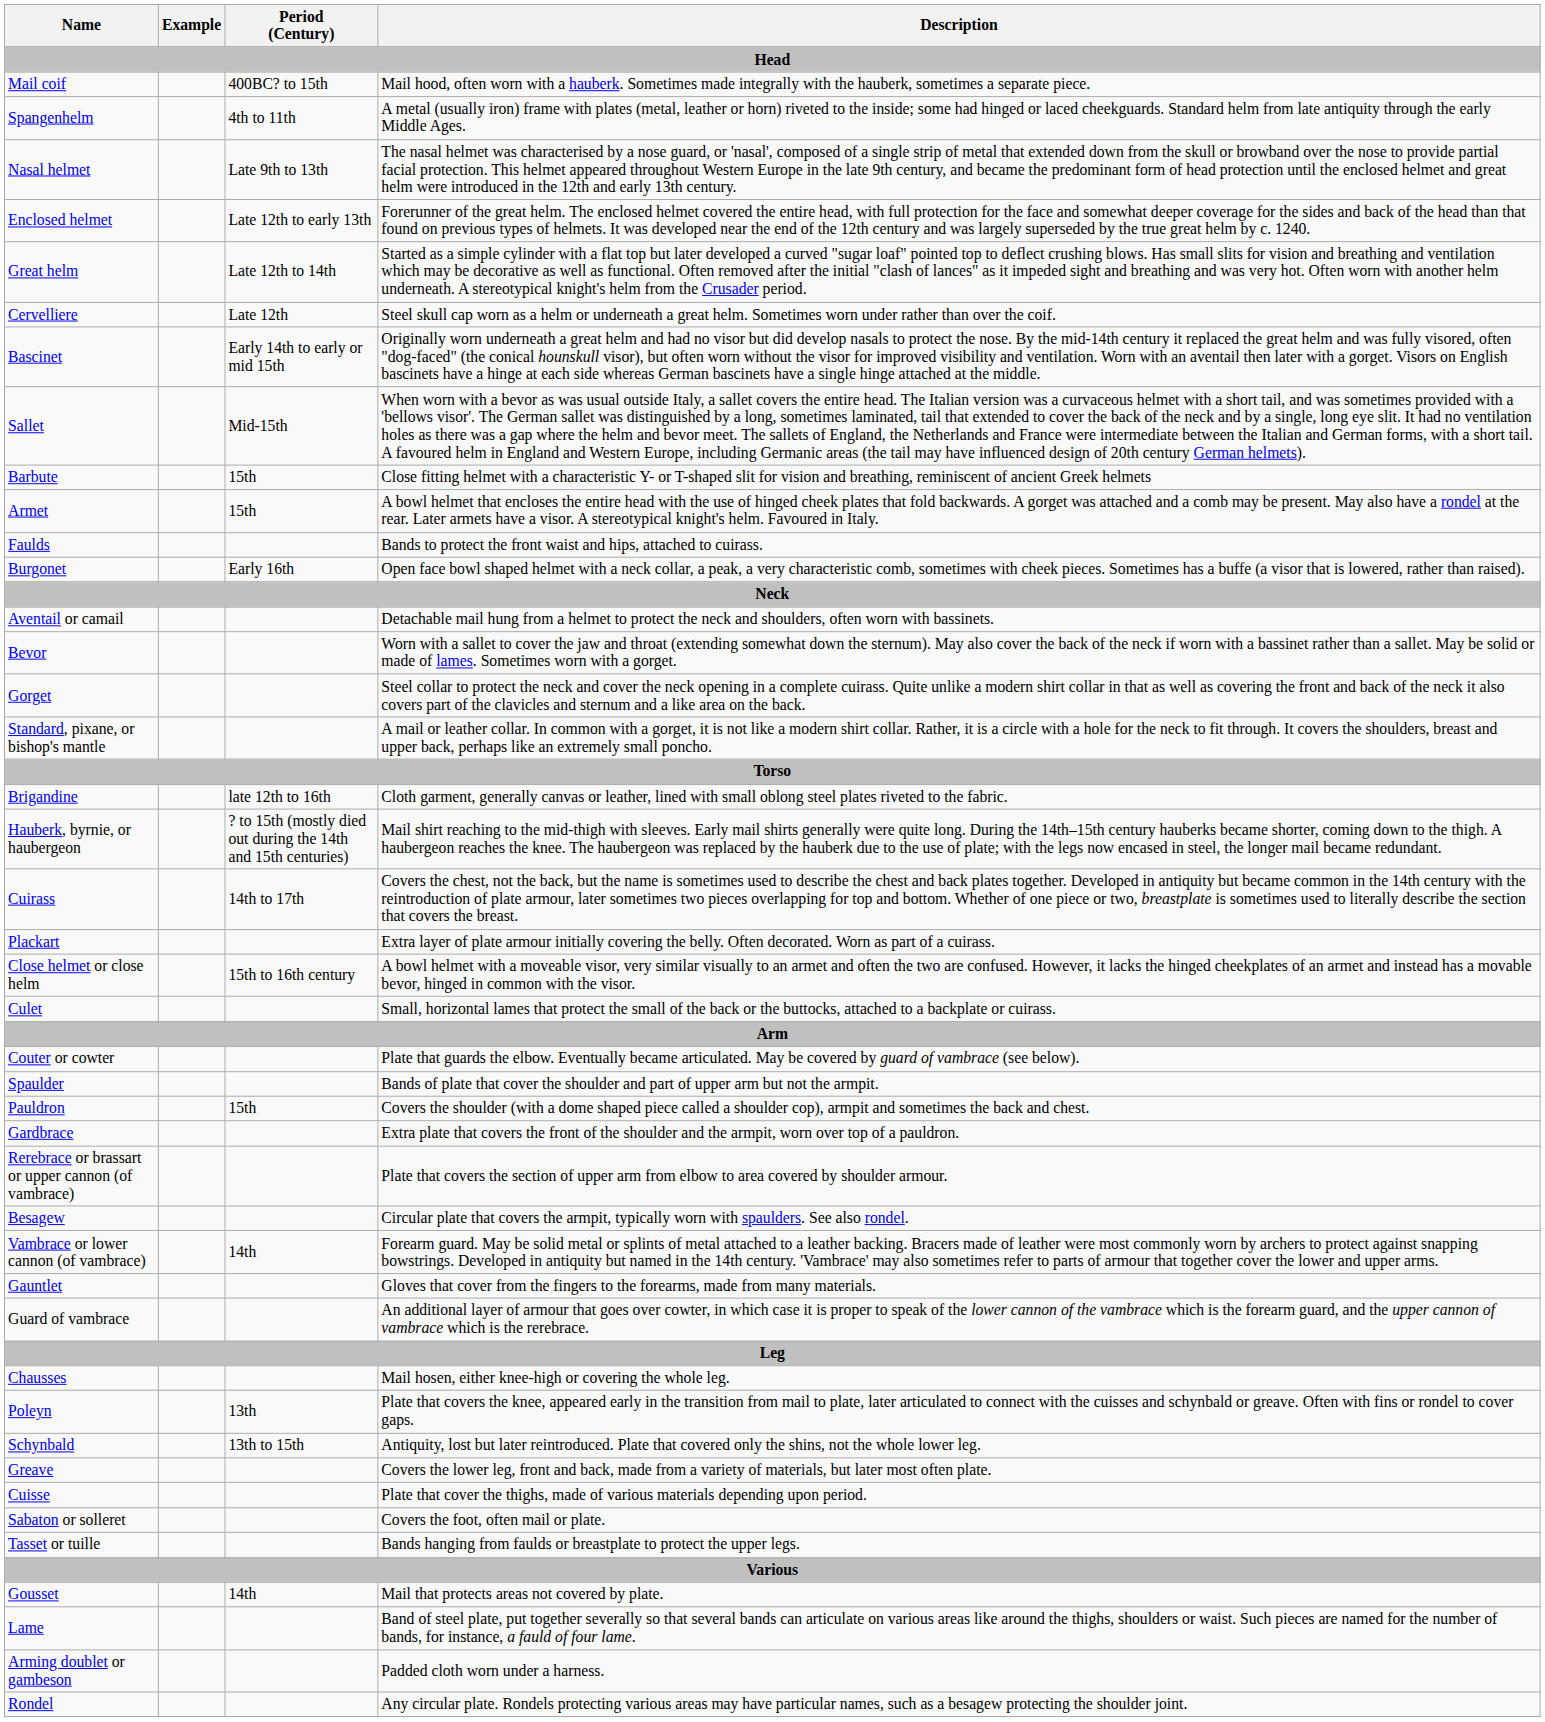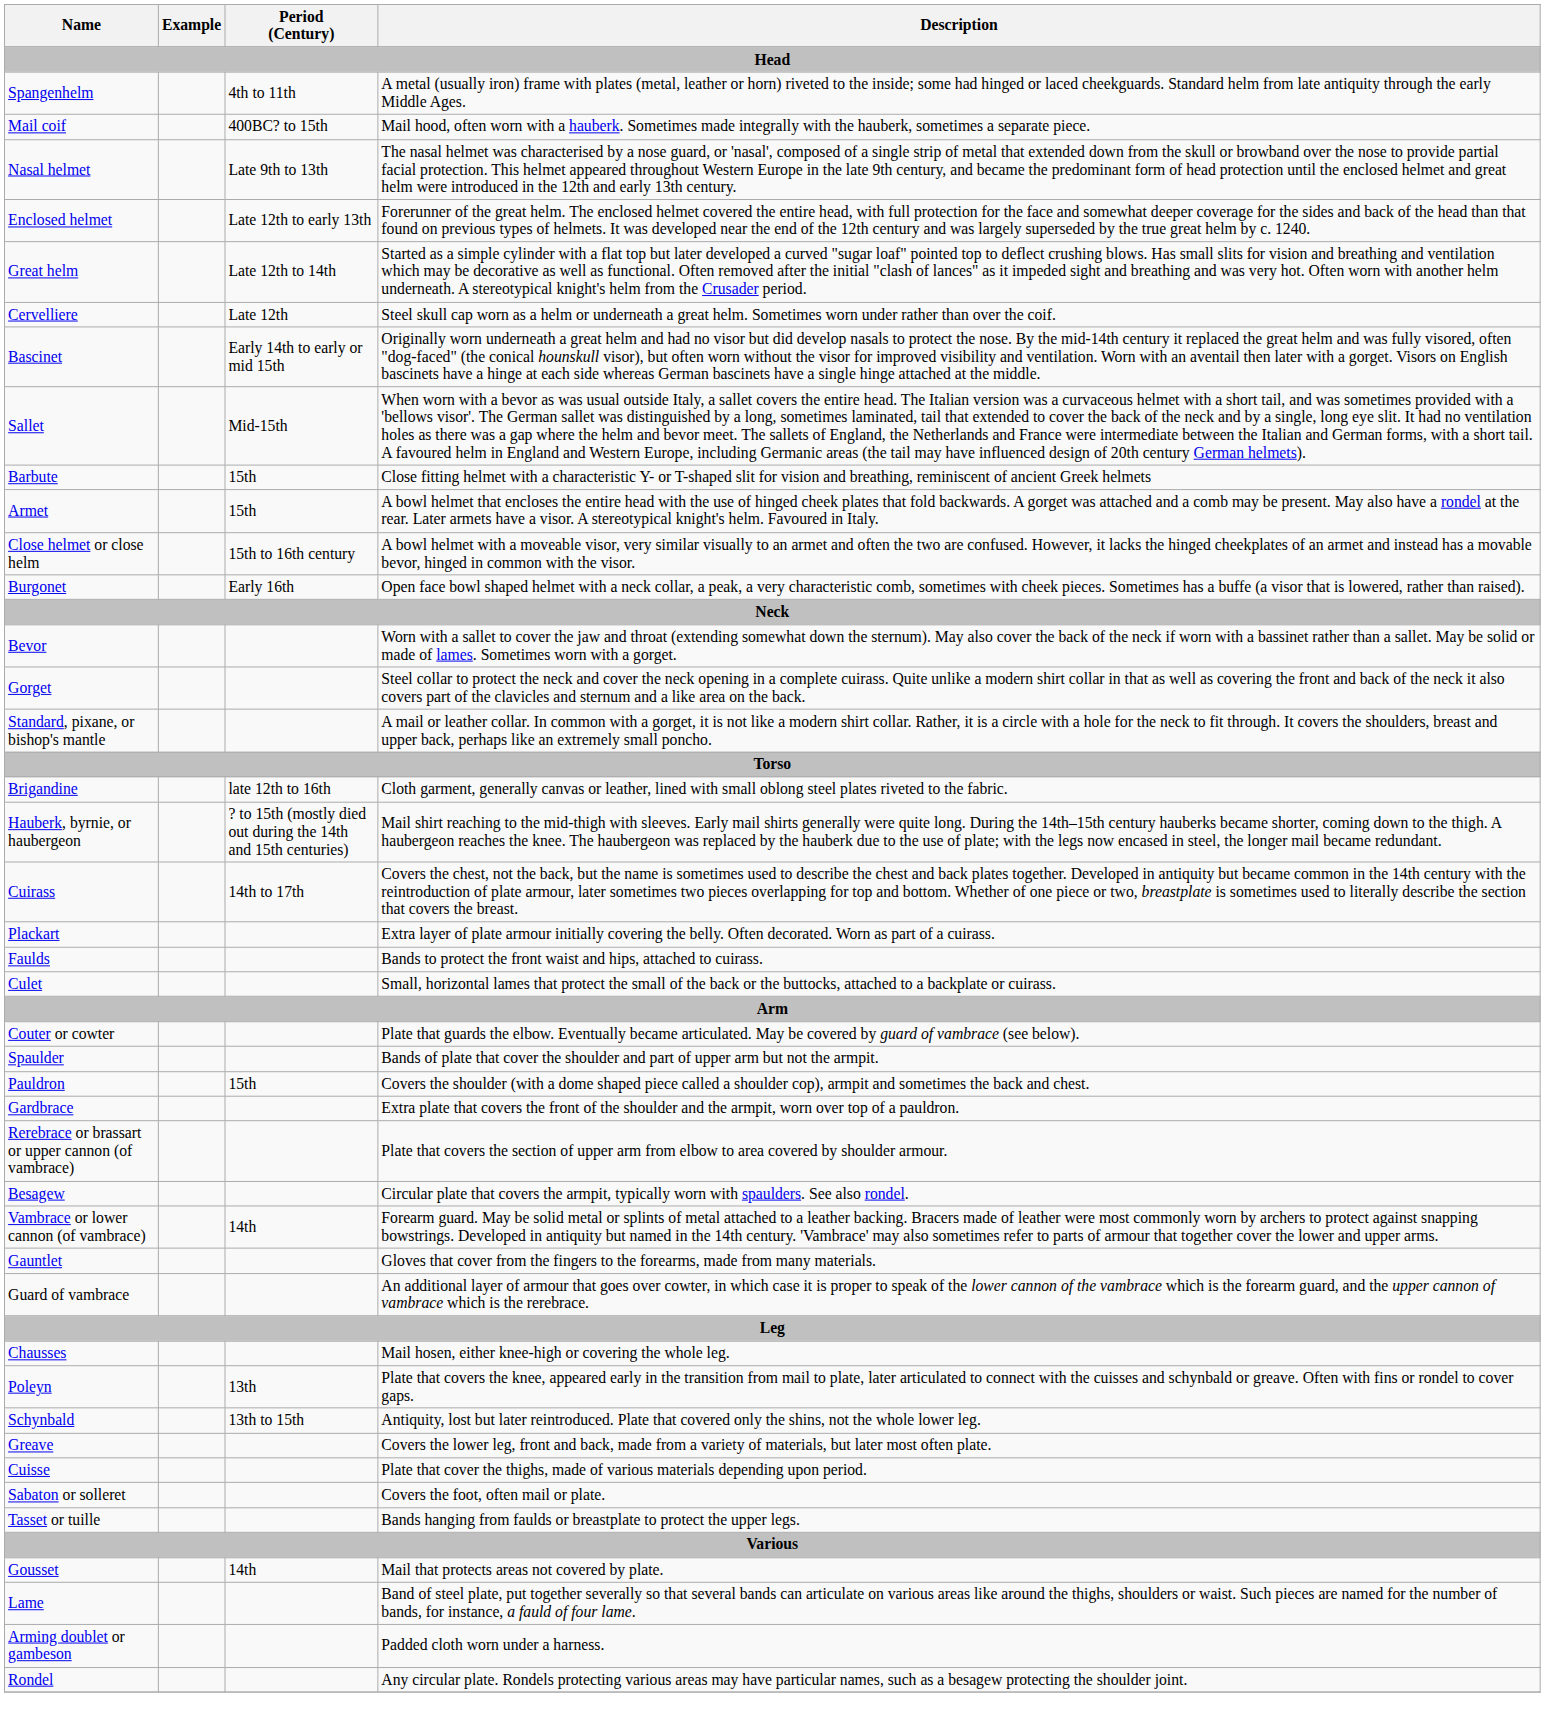rows swapped: Mail coif <-> Spangenhelm
rows swapped: Close helmet or close helm <-> Faulds
- row: Aventail or camail | Detachable mail hung from a helmet to protect the neck and shoulders, often worn with bassinets.
